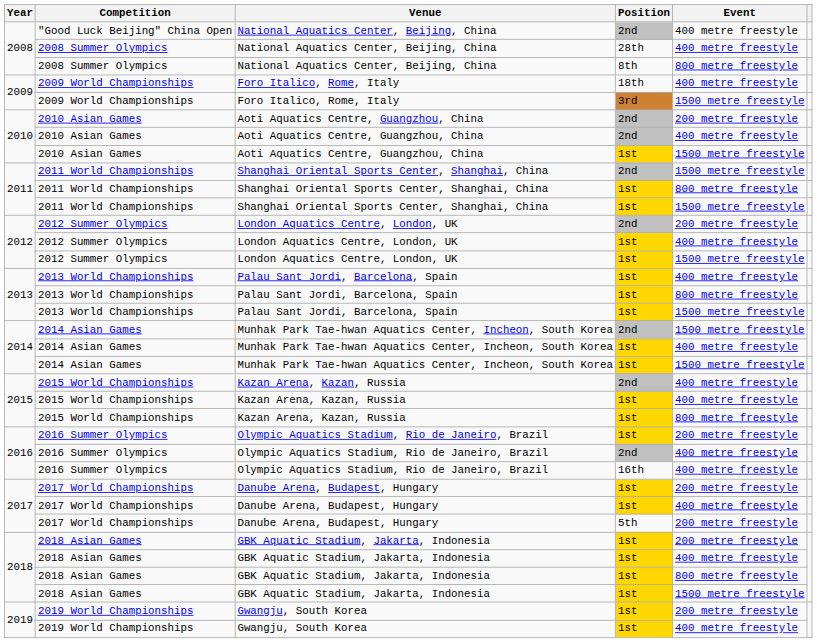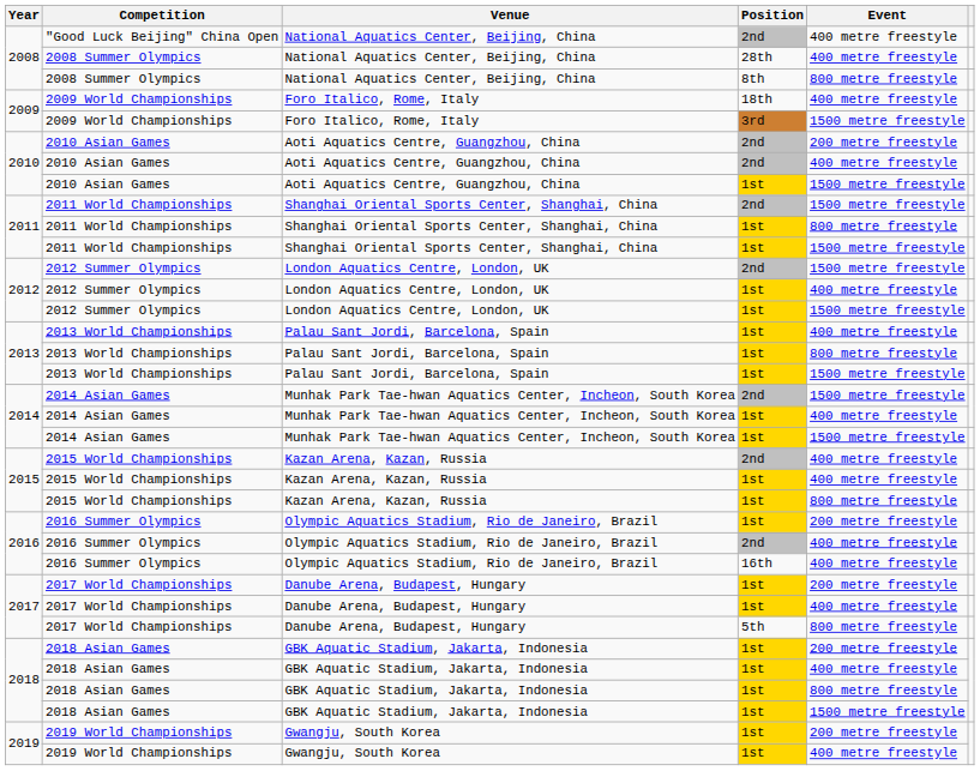2012 Summer Olympics / 2nd | Event: 200 metre freestyle -> 1500 metre freestyle
2017 World Championships / 5th | Event: 200 metre freestyle -> 800 metre freestyle
